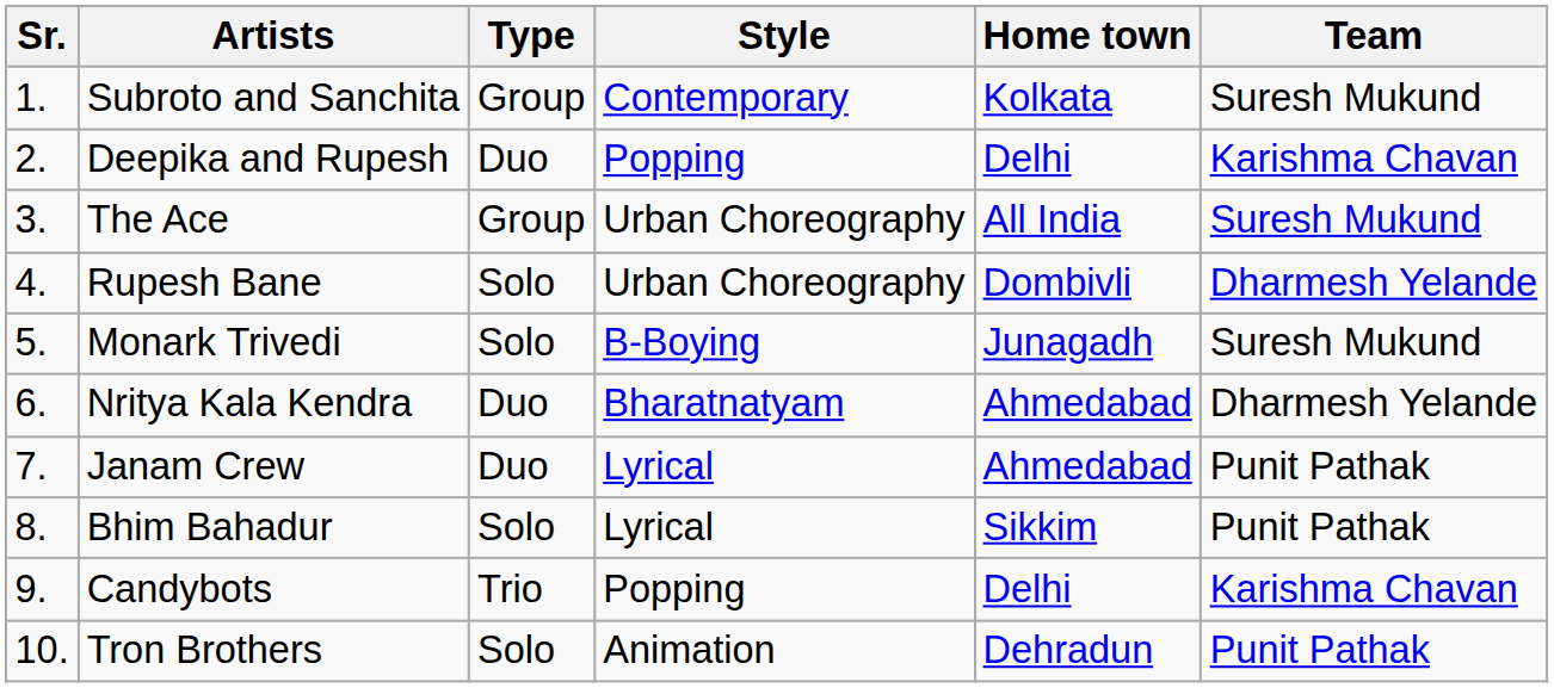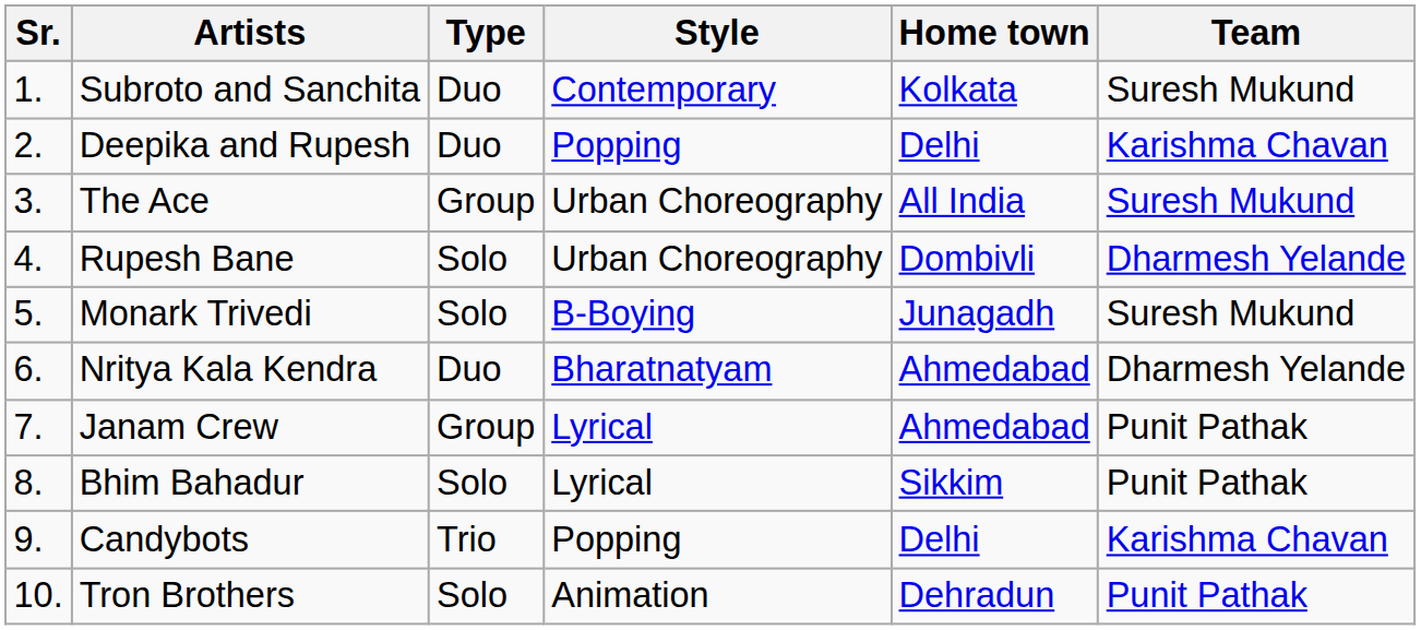Subroto and Sanchita | Type: Group -> Duo
Janam Crew | Type: Duo -> Group
